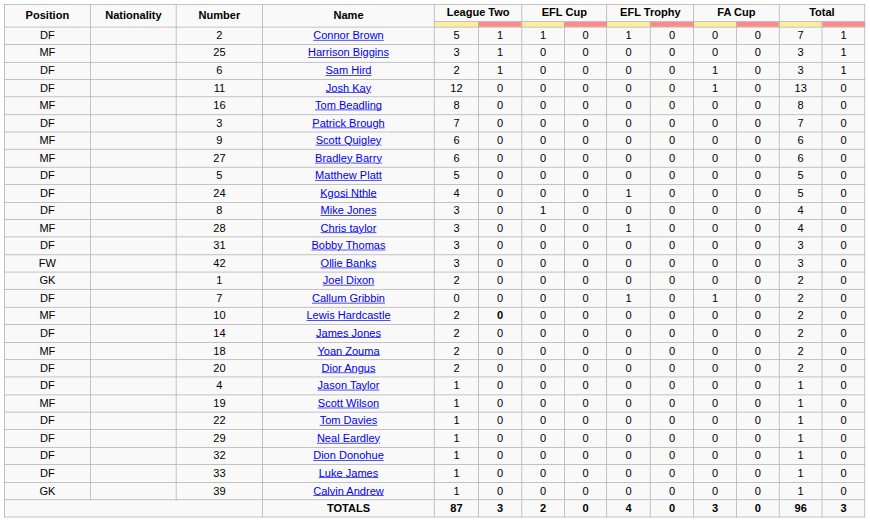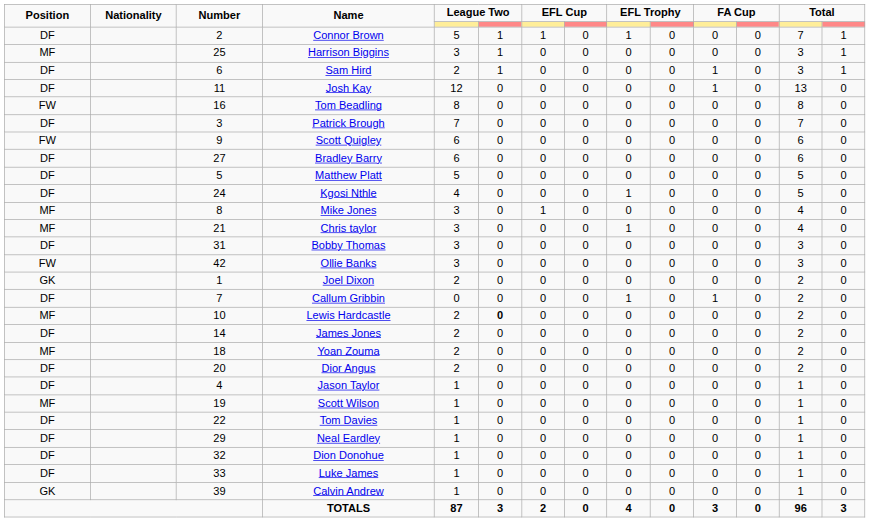Tom Beadling | Position: MF -> FW
Scott Quigley | Position: MF -> FW
Bradley Barry | Position: MF -> DF
Mike Jones | Position: DF -> MF
Chris taylor | Number: 28 -> 21
